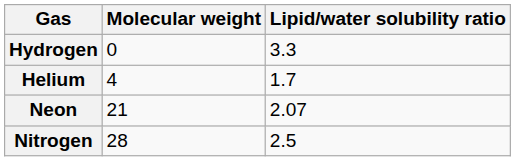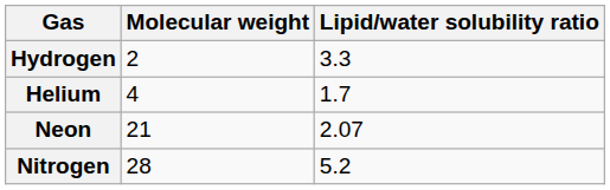Hydrogen | Molecular weight: 0 -> 2
Nitrogen | Lipid/water solubility ratio: 2.5 -> 5.2
